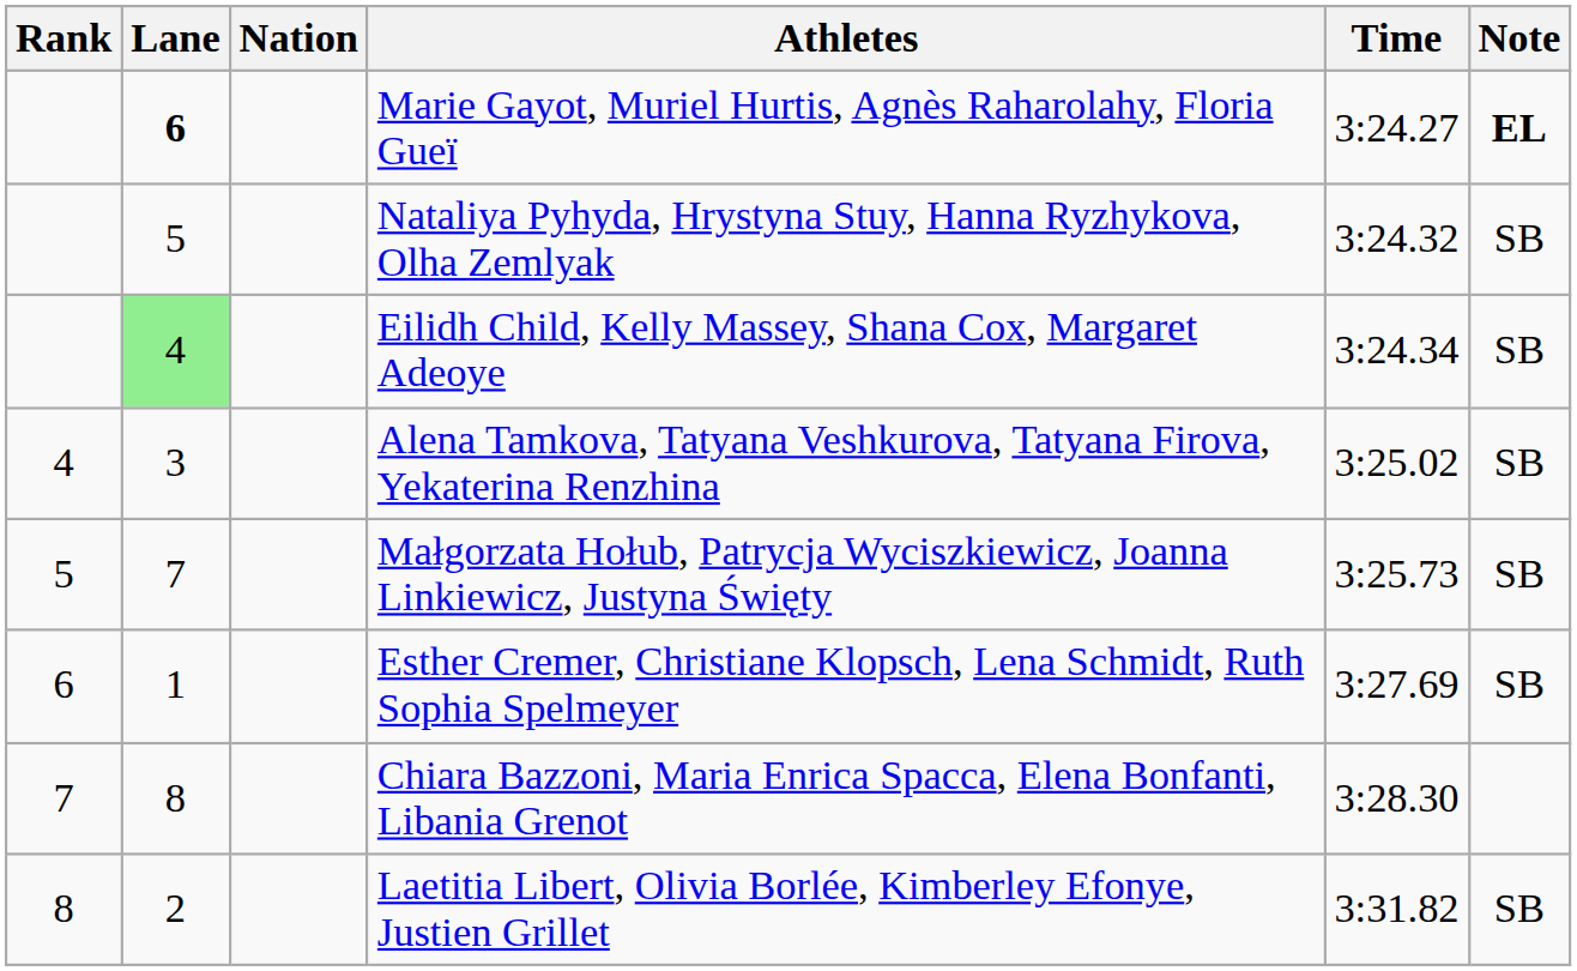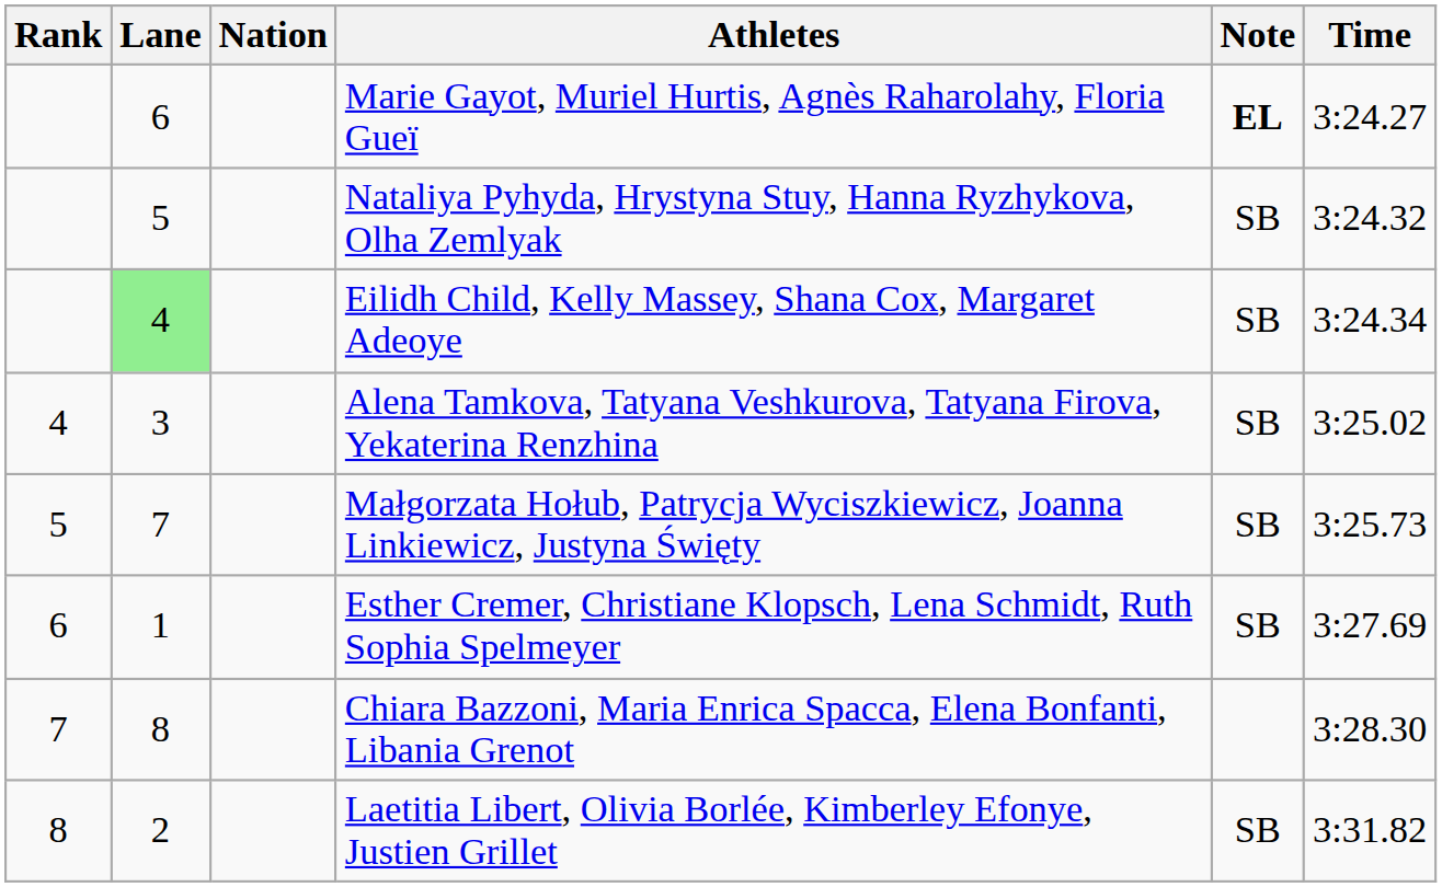columns swapped: Time <-> Note
Marie Gayot, Muriel Hurtis, Agnès Raharolahy, Floria Gueï | Lane: bold -> normal
